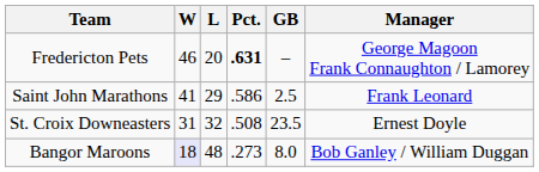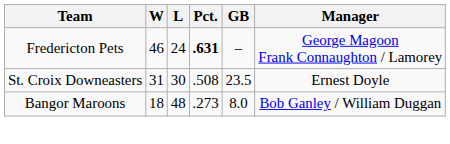Fredericton Pets | L: 20 -> 24
- row: Saint John Marathons | 41 | 29 | .586 | 2.5 | Frank Leonard
St. Croix Downeasters | L: 32 -> 30
Bangor Maroons | W: lavender background -> no background
